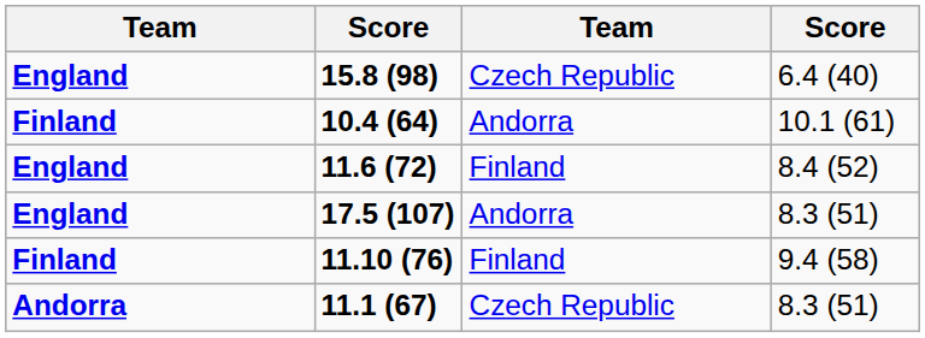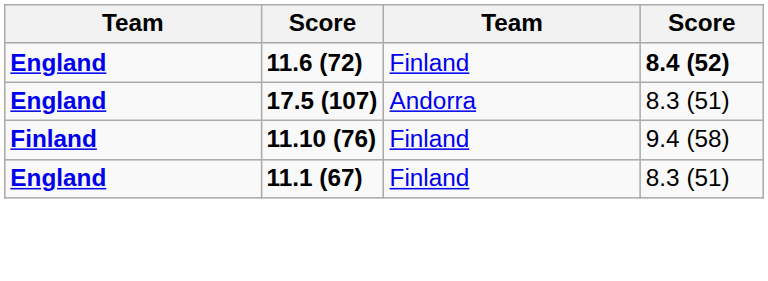- row: England | 15.8 (98) | Czech Republic | 6.4 (40)
- row: Finland | 10.4 (64) | Andorra | 10.1 (61)
11.6 (72) | column 4: normal -> bold
11.1 (67) | column 1: Andorra -> England
11.1 (67) | column 3: Czech Republic -> Finland
